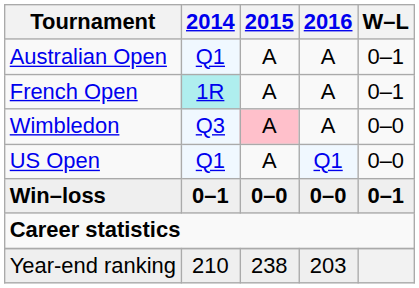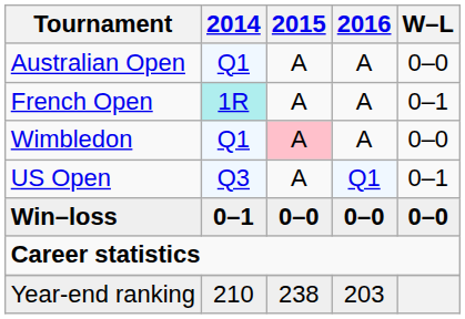Australian Open | W–L: 0–1 -> 0–0
Wimbledon | 2014: Q3 -> Q1
US Open | 2014: Q1 -> Q3
US Open | W–L: 0–0 -> 0–1
Win–loss | W–L: 0–1 -> 0–0
